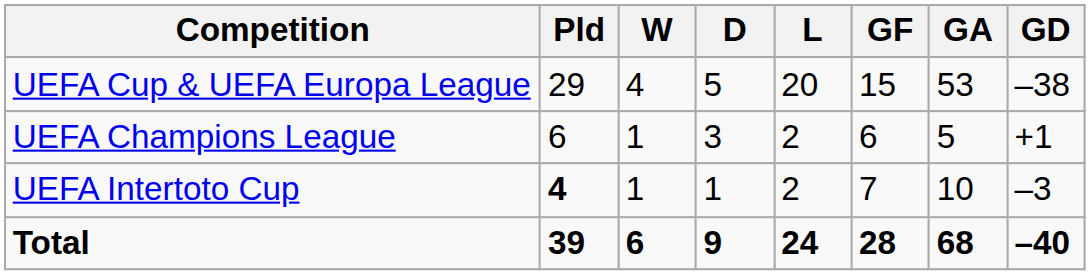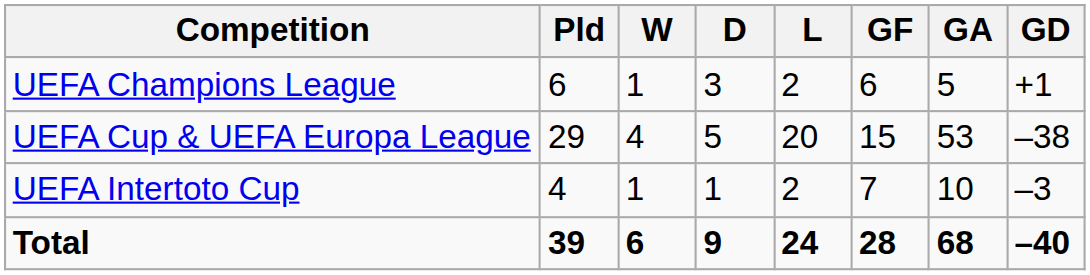rows swapped: UEFA Champions League <-> UEFA Cup & UEFA Europa League
UEFA Intertoto Cup | Pld: bold -> normal
